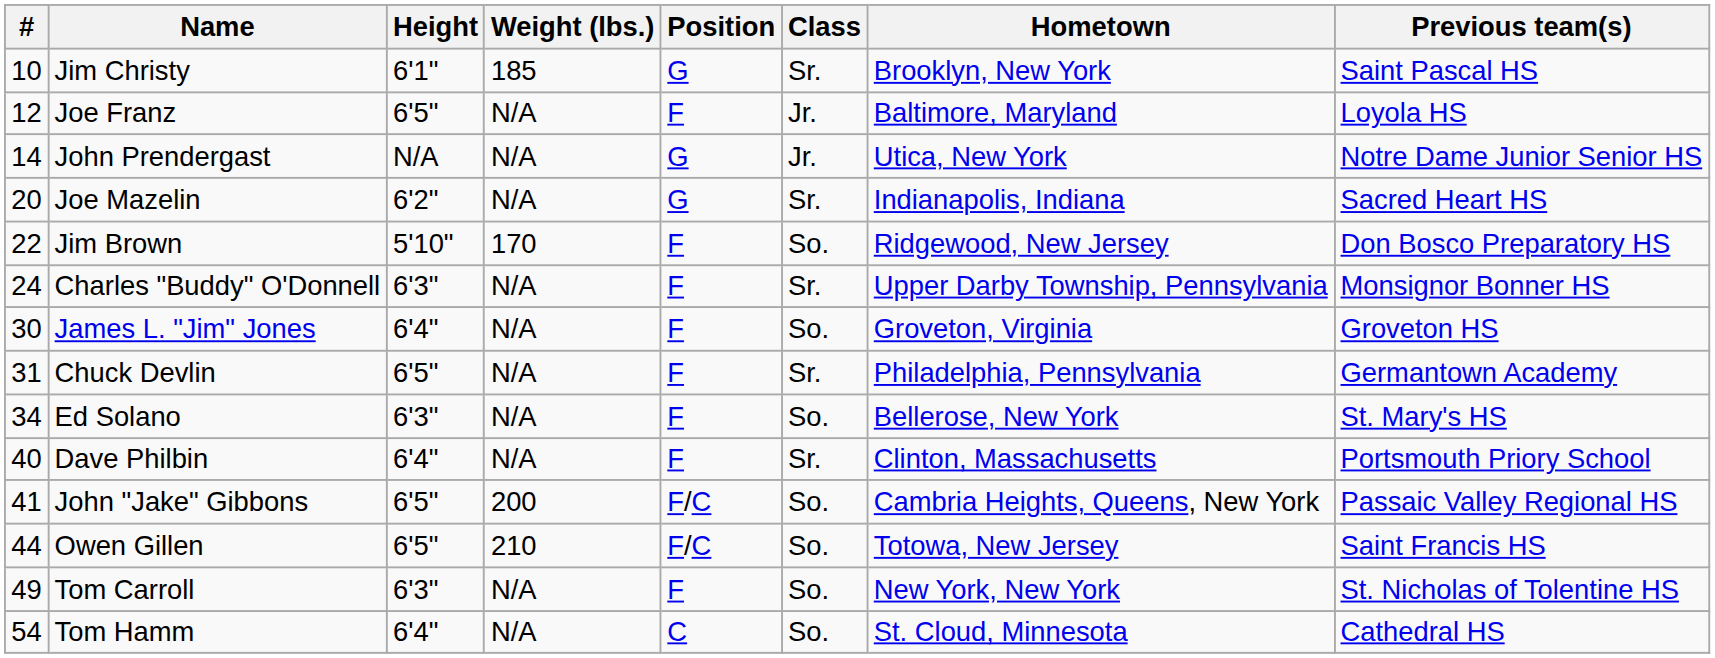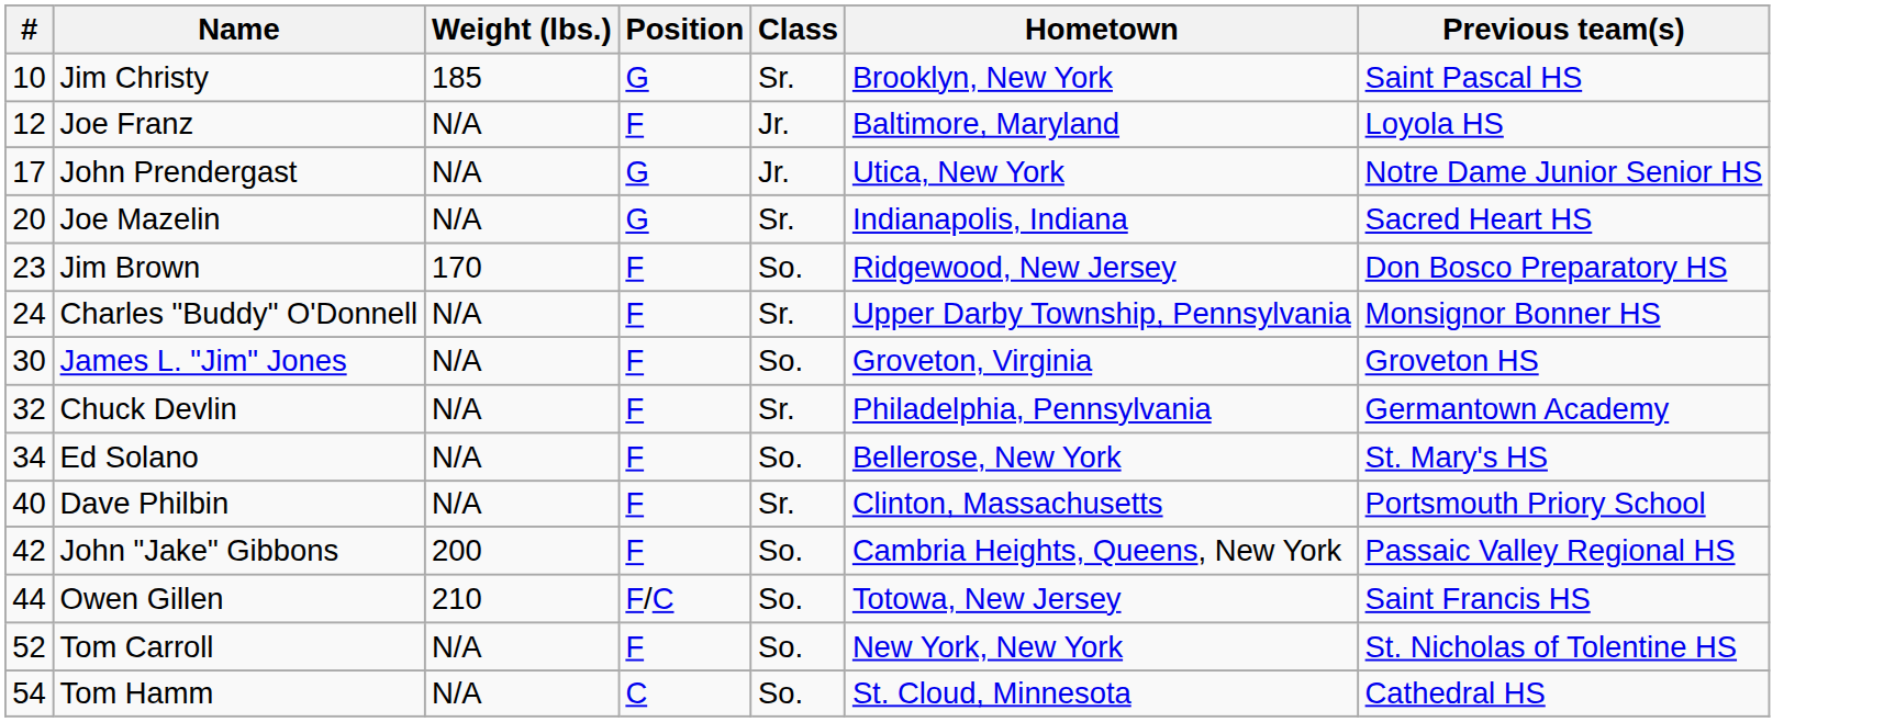- column: Height | 6'1" | 6'5" | N/A | 6'2" | 5'10" | 6'3" | 6'4" | 6'5" | 6'3" | 6'4" | 6'5" | 6'5" | 6'3" | 6'4"
John Prendergast | #: 14 -> 17
Jim Brown | #: 22 -> 23
Chuck Devlin | #: 31 -> 32
John "Jake" Gibbons | #: 41 -> 42
John "Jake" Gibbons | Position: F/C -> F
Tom Carroll | #: 49 -> 52
